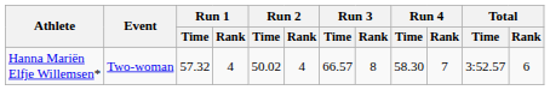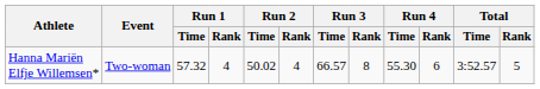Hanna Mariën Elfje Willemsen* | Run 4 / Time: 58.30 -> 55.30
Hanna Mariën Elfje Willemsen* | Run 4 / Rank: 7 -> 6
Hanna Mariën Elfje Willemsen* | Total / Rank: 6 -> 5
